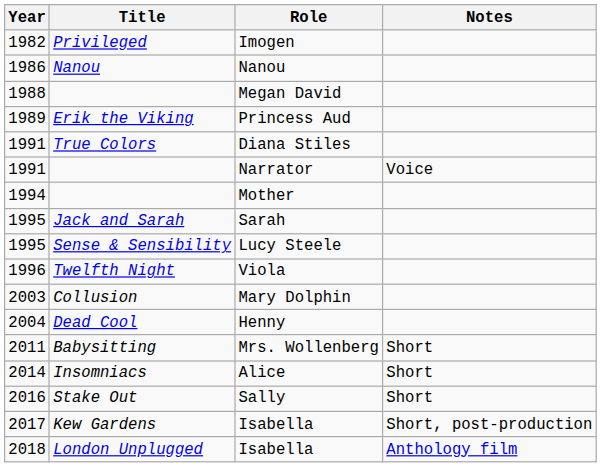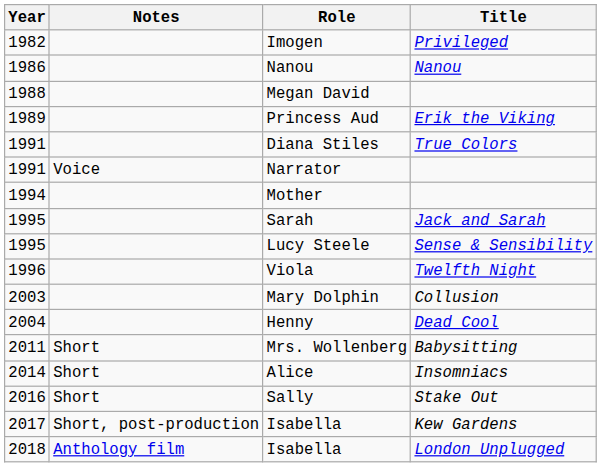columns swapped: Title <-> Notes
